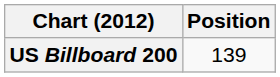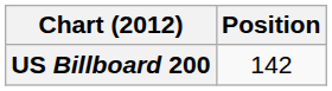US Billboard 200 | Position: 139 -> 142
